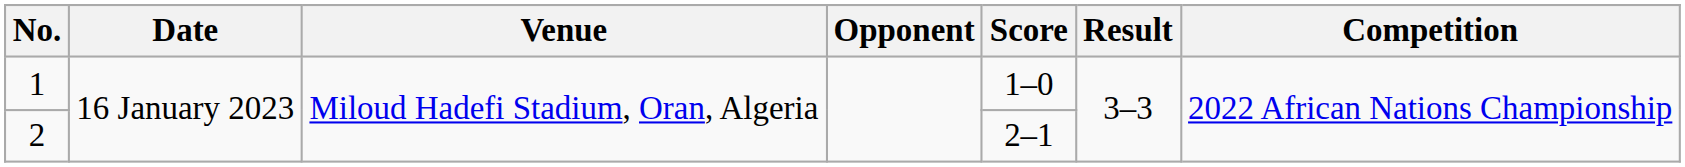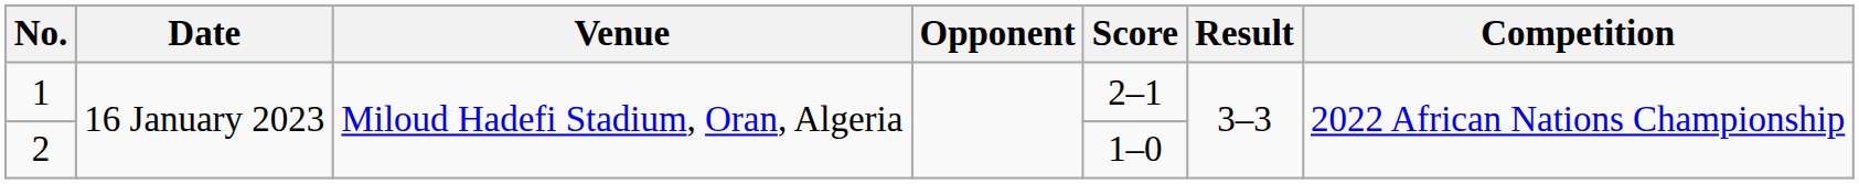1 | Score: 1–0 -> 2–1
2 | Score: 2–1 -> 1–0
